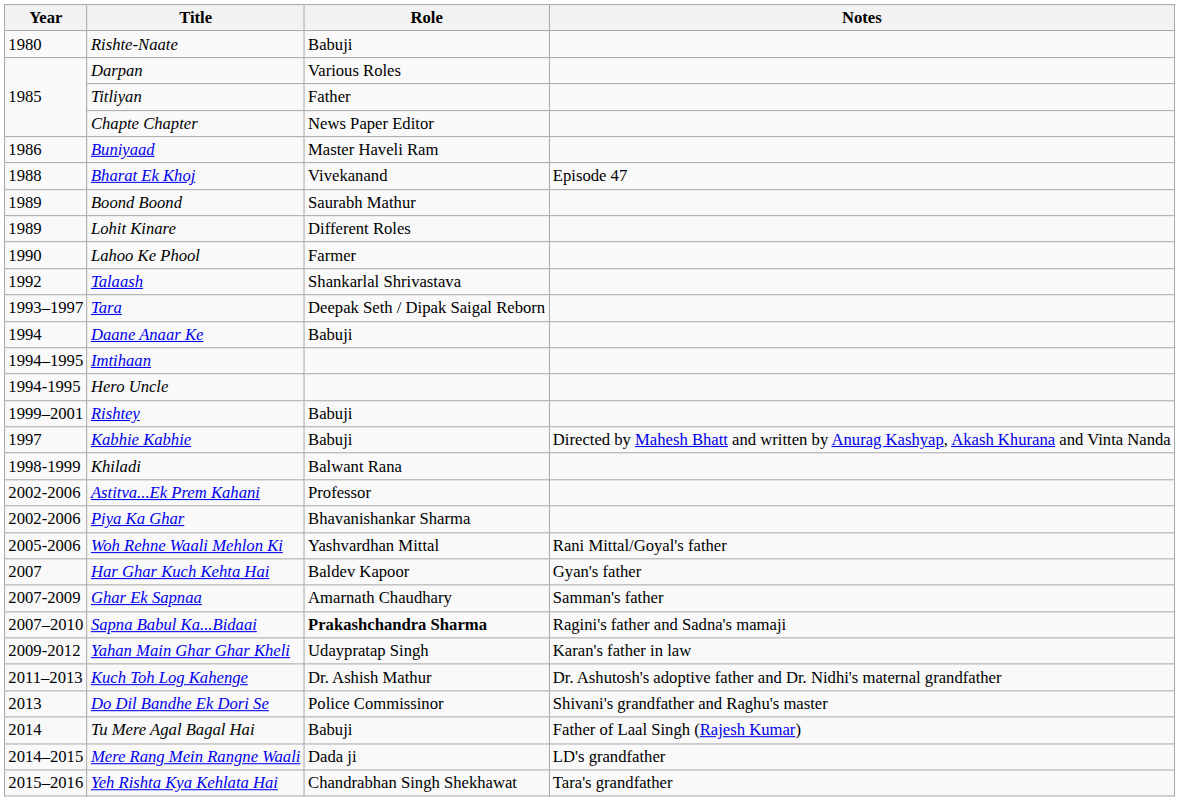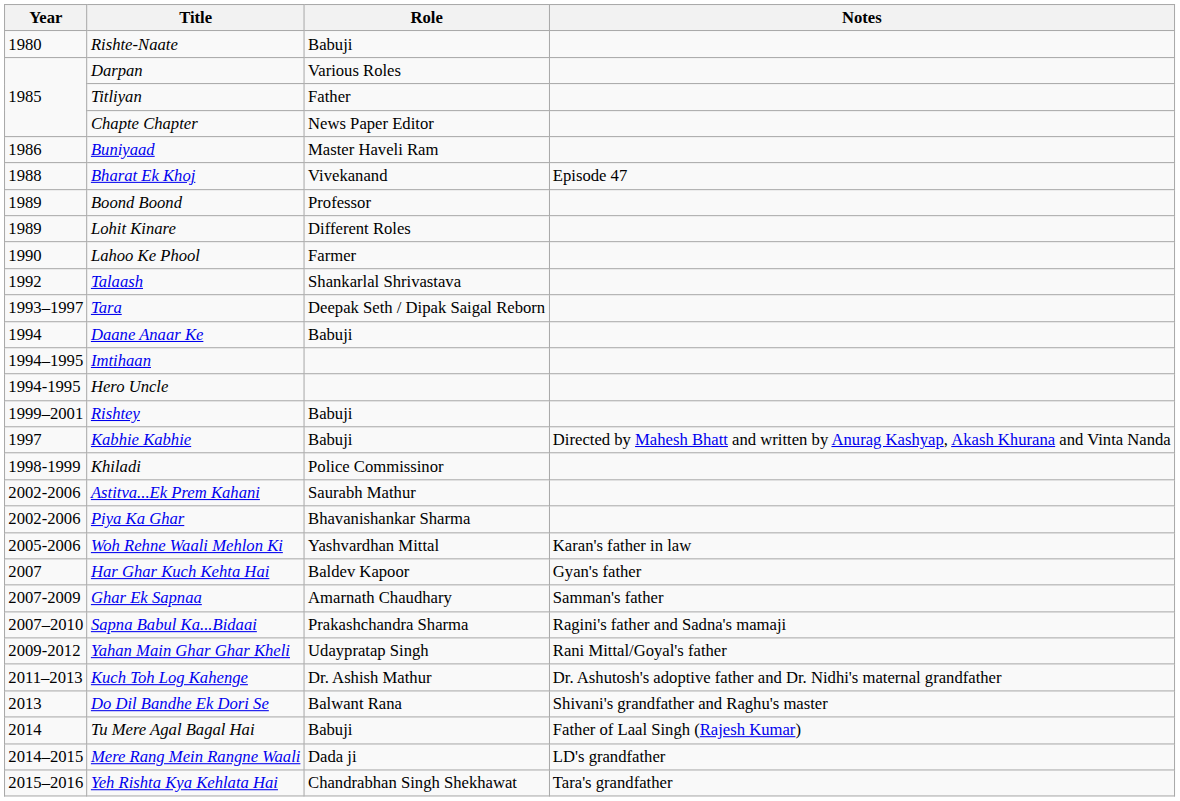Boond Boond | Role: Saurabh Mathur -> Professor
Khiladi | Role: Balwant Rana -> Police Commissinor
Astitva...Ek Prem Kahani | Role: Professor -> Saurabh Mathur
Woh Rehne Waali Mehlon Ki | Notes: Rani Mittal/Goyal's father -> Karan's father in law
Sapna Babul Ka...Bidaai | Role: bold -> normal
Yahan Main Ghar Ghar Kheli | Notes: Karan's father in law -> Rani Mittal/Goyal's father
Do Dil Bandhe Ek Dori Se | Role: Police Commissinor -> Balwant Rana
